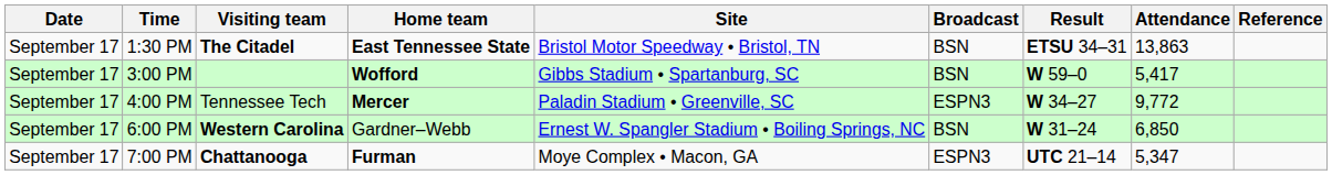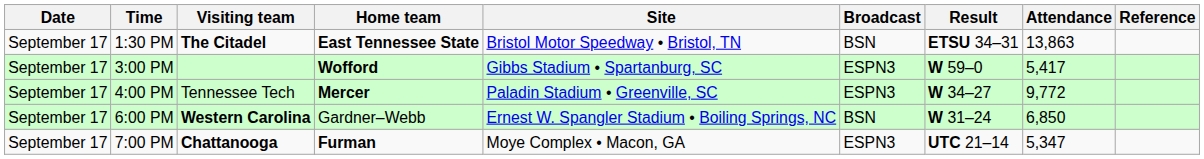3:00 PM | Broadcast: BSN -> ESPN3
